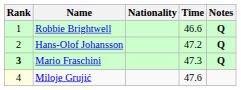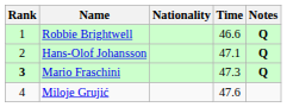Hans-Olof Johansson | Time: 47.2 -> 47.1
Miloje Grujić | Rank: lightyellow background -> no background
